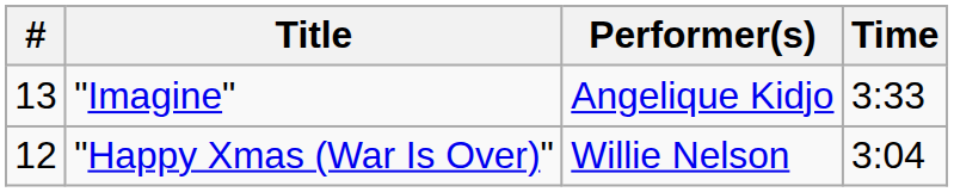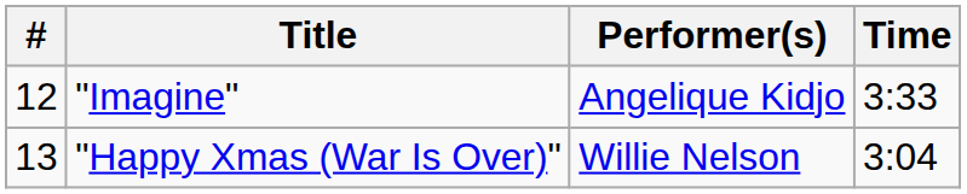"Imagine" | #: 13 -> 12
"Happy Xmas (War Is Over)" | #: 12 -> 13
